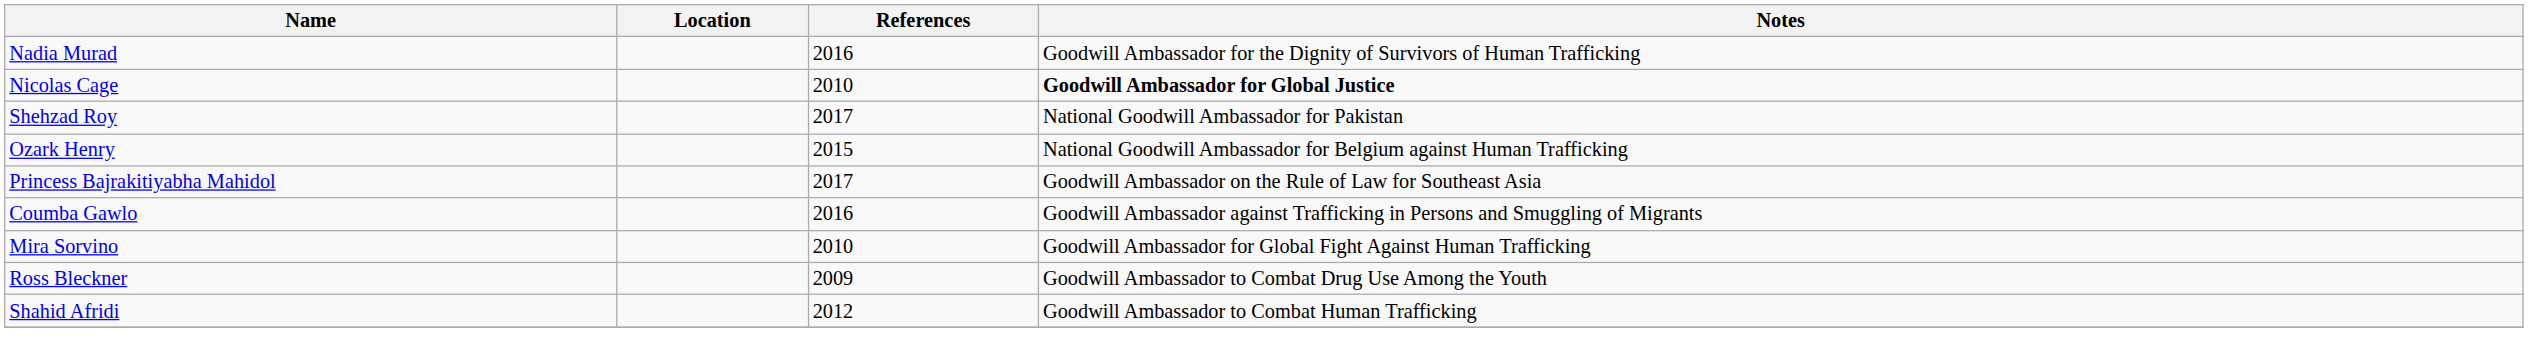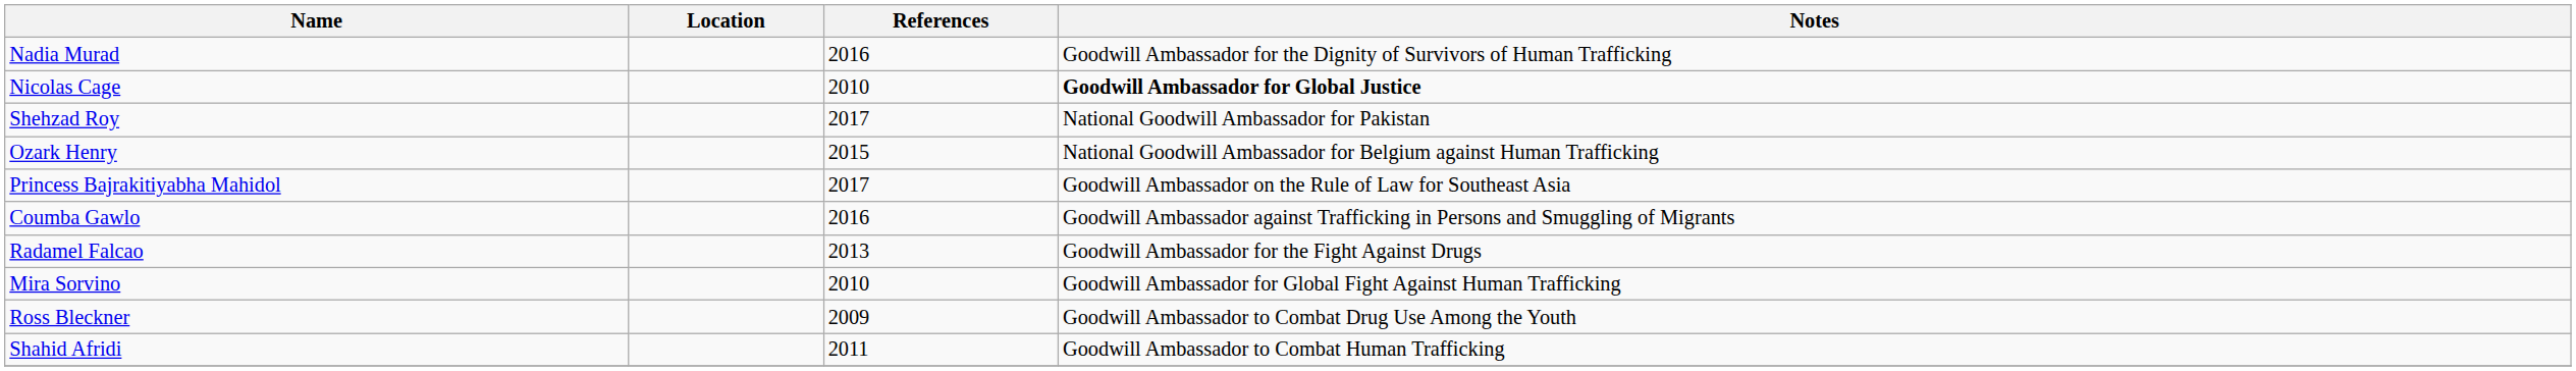+ row: Radamel Falcao | 2013 | Goodwill Ambassador for the Fight Against Drugs
Shahid Afridi | References: 2012 -> 2011
